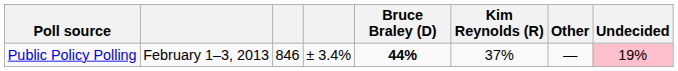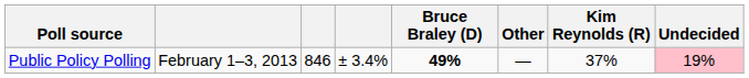columns swapped: Kim Reynolds (R) <-> Other
Public Policy Polling | Bruce Braley (D): 44% -> 49%
